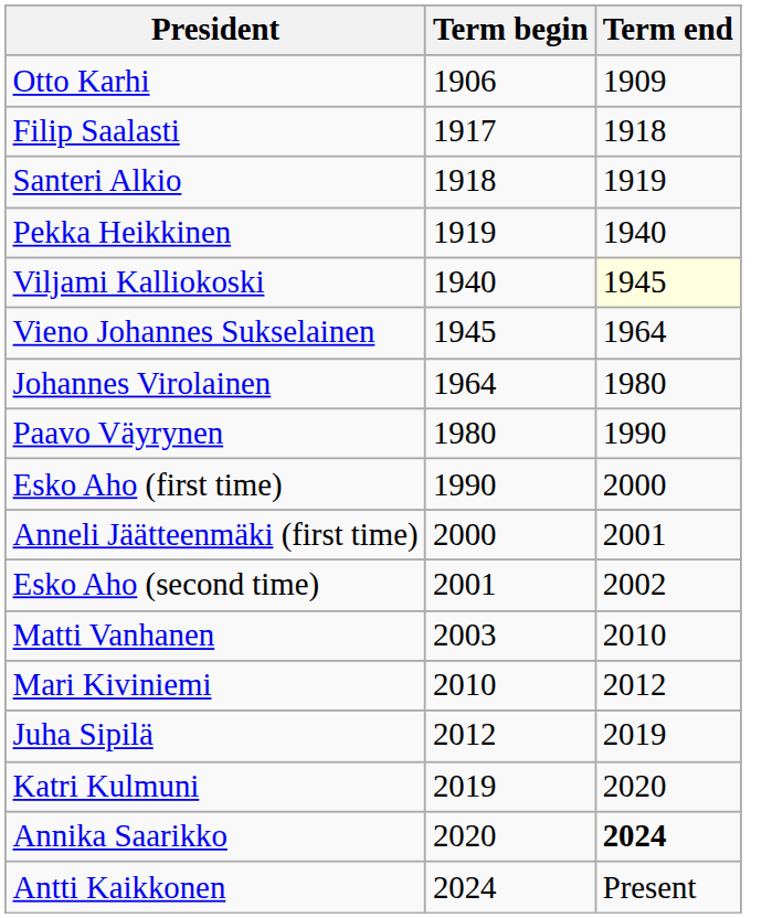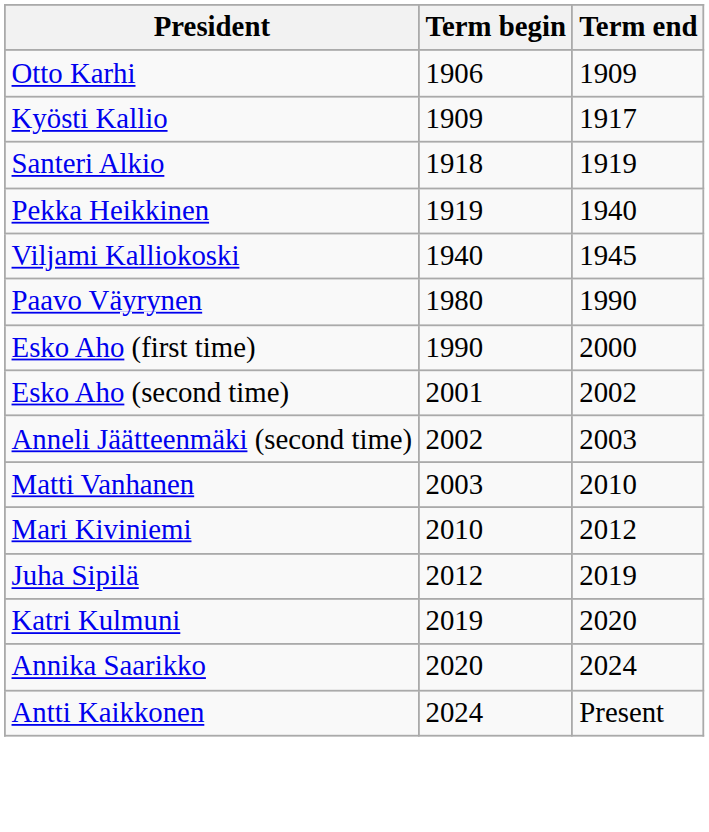+ row: Kyösti Kallio | 1909 | 1917
- row: Filip Saalasti | 1917 | 1918
Viljami Kalliokoski | Term end: lightyellow background -> no background
- row: Vieno Johannes Sukselainen | 1945 | 1964
- row: Johannes Virolainen | 1964 | 1980
- row: Anneli Jäätteenmäki (first time) | 2000 | 2001
+ row: Anneli Jäätteenmäki (second time) | 2002 | 2003
Annika Saarikko | Term end: bold -> normal
